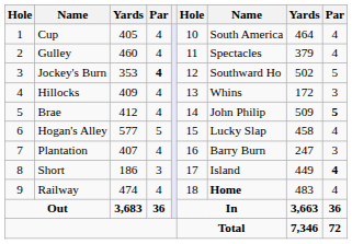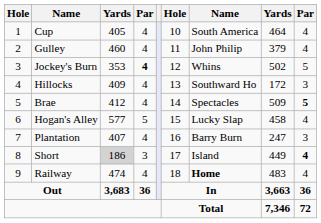Gulley | column 7: Spectacles -> John Philip
Jockey's Burn | column 7: Southward Ho -> Whins
Hillocks | column 7: Whins -> Southward Ho
Brae | column 7: John Philip -> Spectacles
Short | column 3: no background -> lightgrey background
